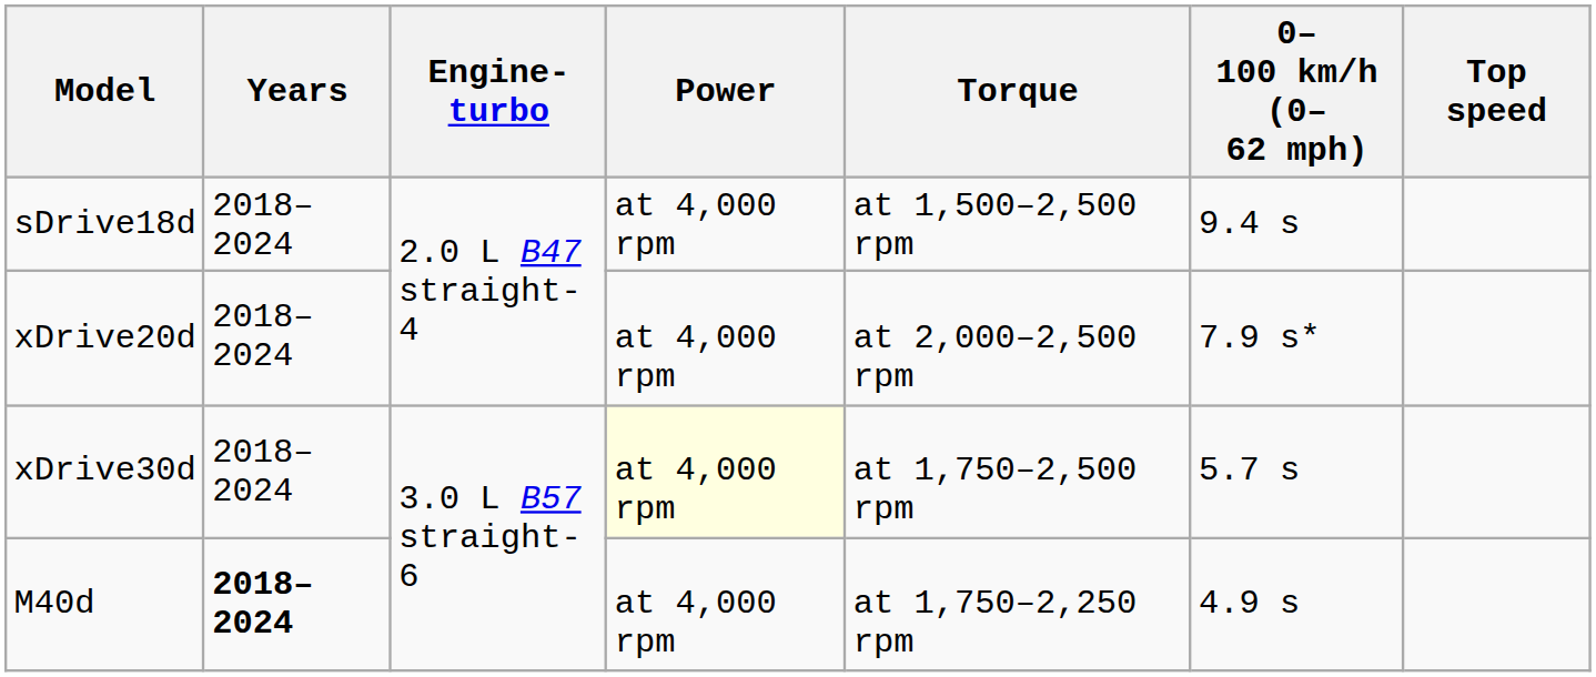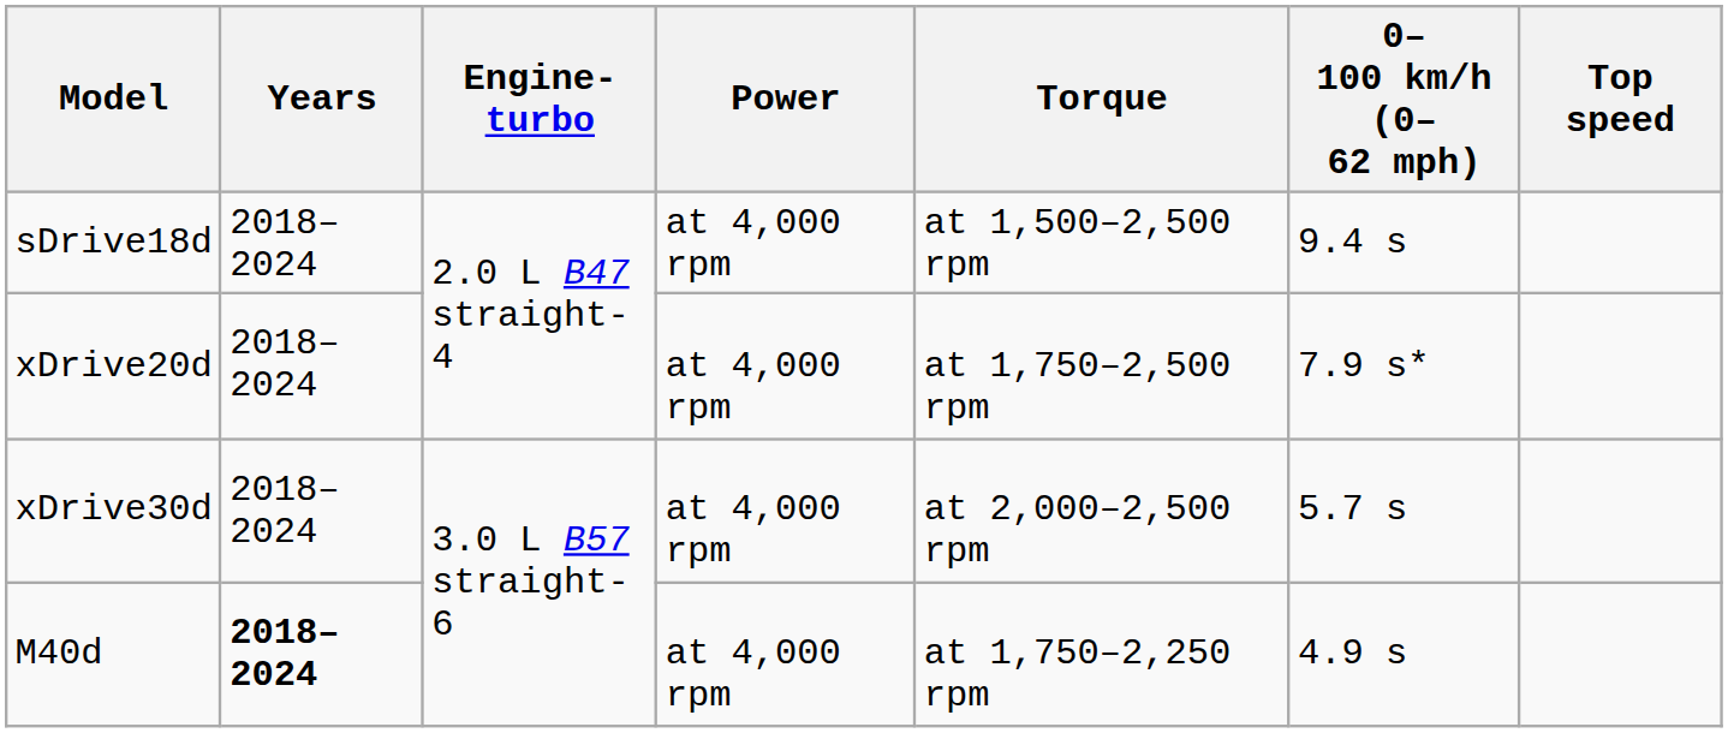xDrive20d | Torque: at 2,000–2,500 rpm -> at 1,750–2,500 rpm
xDrive30d | Power: lightyellow background -> no background
xDrive30d | Torque: at 1,750–2,500 rpm -> at 2,000–2,500 rpm
